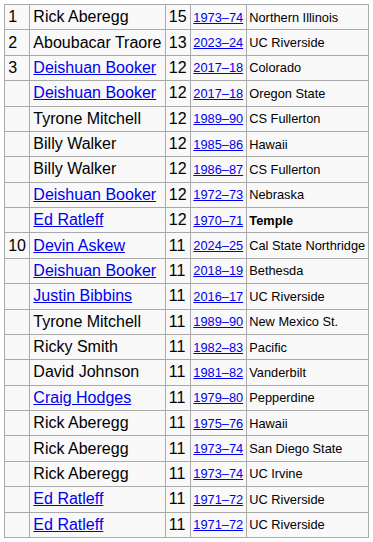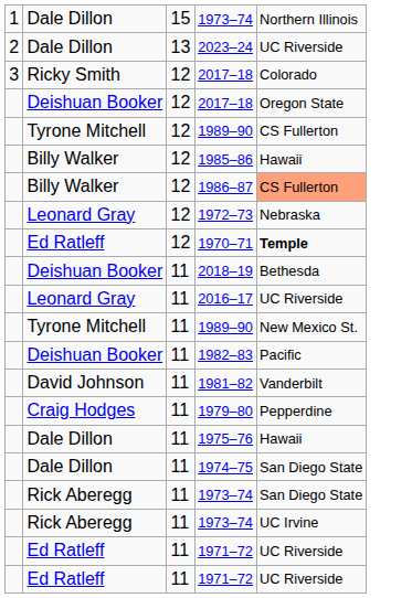1 / 1973–74 | column 2: Rick Aberegg -> Dale Dillon
2023–24 | column 2: Aboubacar Traore -> Dale Dillon
3 / 2017–18 | column 2: Deishuan Booker -> Ricky Smith
1986–87 | column 5: no background -> lightsalmon background
1972–73 | column 2: Deishuan Booker -> Leonard Gray
- row: 10 | Devin Askew | 11 | 2024–25 | Cal State Northridge
2016–17 | column 2: Justin Bibbins -> Leonard Gray
1982–83 | column 2: Ricky Smith -> Deishuan Booker
1975–76 | column 2: Rick Aberegg -> Dale Dillon
+ row: Dale Dillon | 11 | 1974–75 | San Diego State
